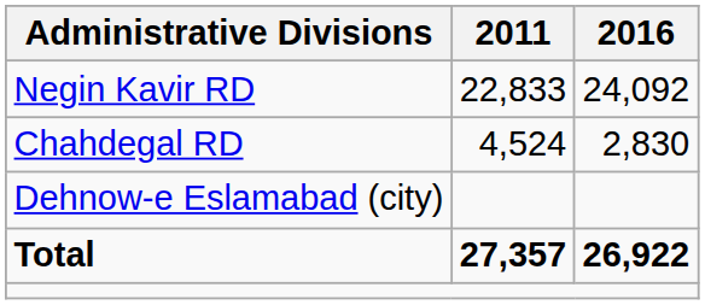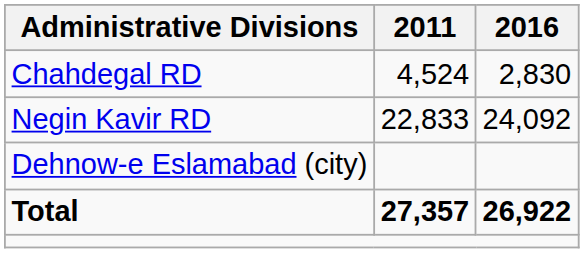rows swapped: Chahdegal RD <-> Negin Kavir RD
